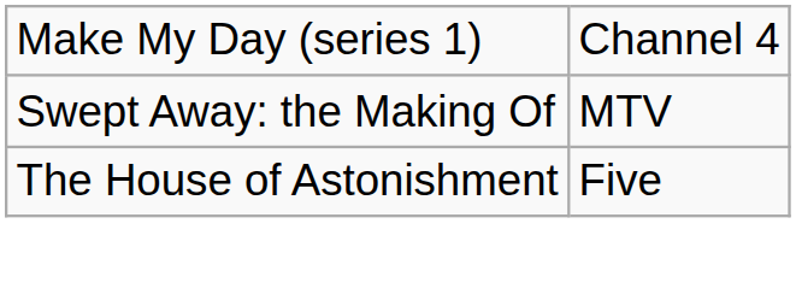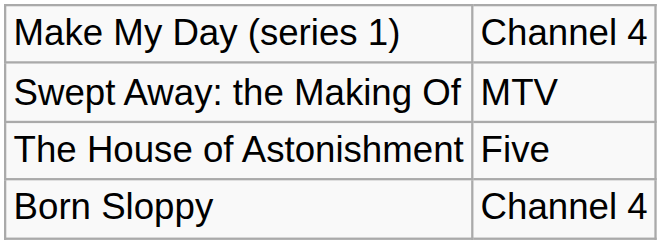+ row: Born Sloppy | Channel 4
